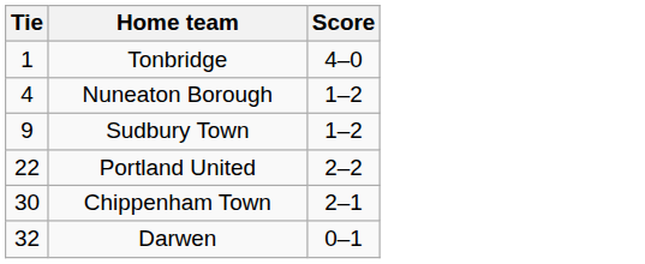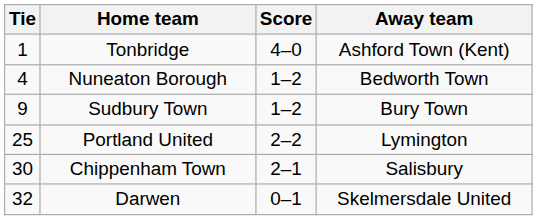+ column: Away team | Ashford Town (Kent) | Bedworth Town | Bury Town | Lymington | Salisbury | Skelmersdale United
Portland United | Tie: 22 -> 25
